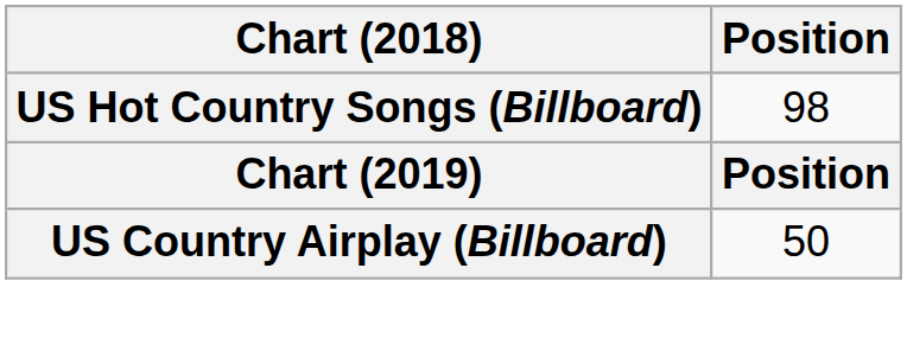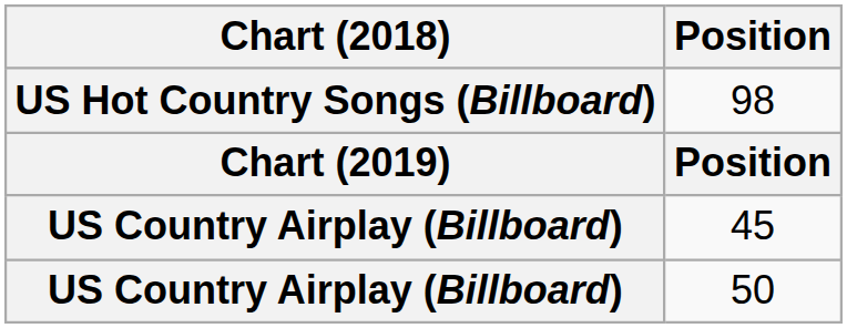+ row: US Country Airplay (Billboard) | 45
